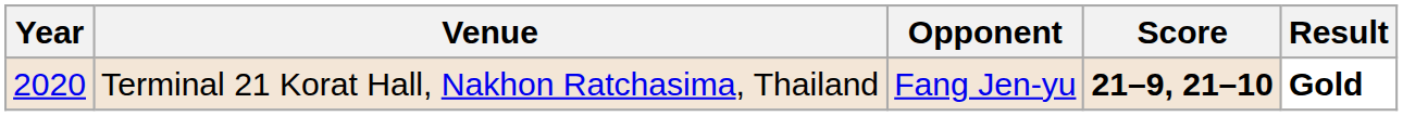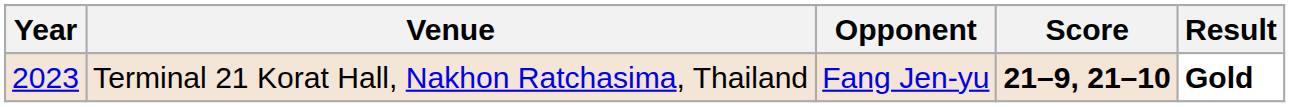Terminal 21 Korat Hall, Nakhon Ratchasima, Thailand | Year: 2020 -> 2023
